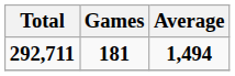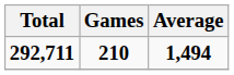292,711 | Games: 181 -> 210
